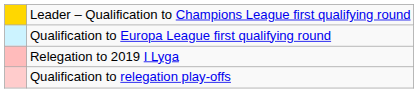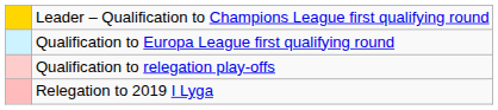rows swapped: Qualification to relegation play-offs <-> Relegation to 2019 I Lyga
